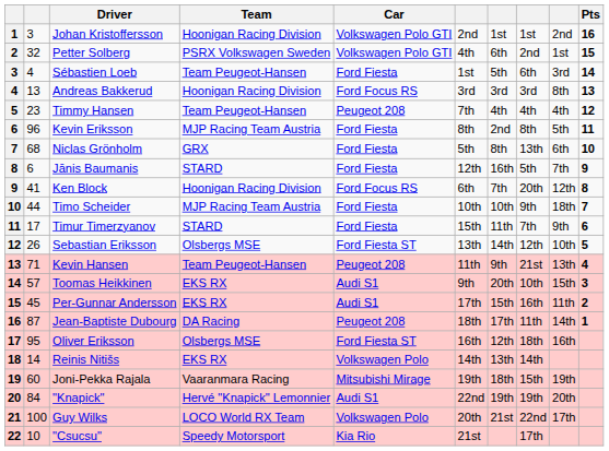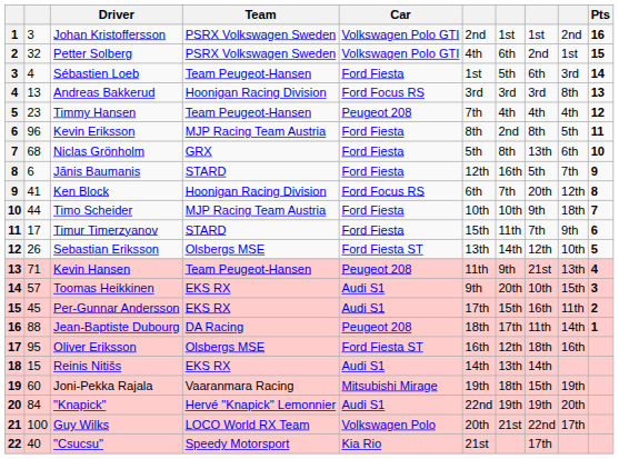Johan Kristoffersson | Team: Hoonigan Racing Division -> PSRX Volkswagen Sweden
Jean-Baptiste Dubourg | column 2: 87 -> 88
Reinis Nitišs | column 2: 14 -> 15
Reinis Nitišs | Car: Volkswagen Polo -> Audi S1
"Csucsu" | column 2: 10 -> 40
